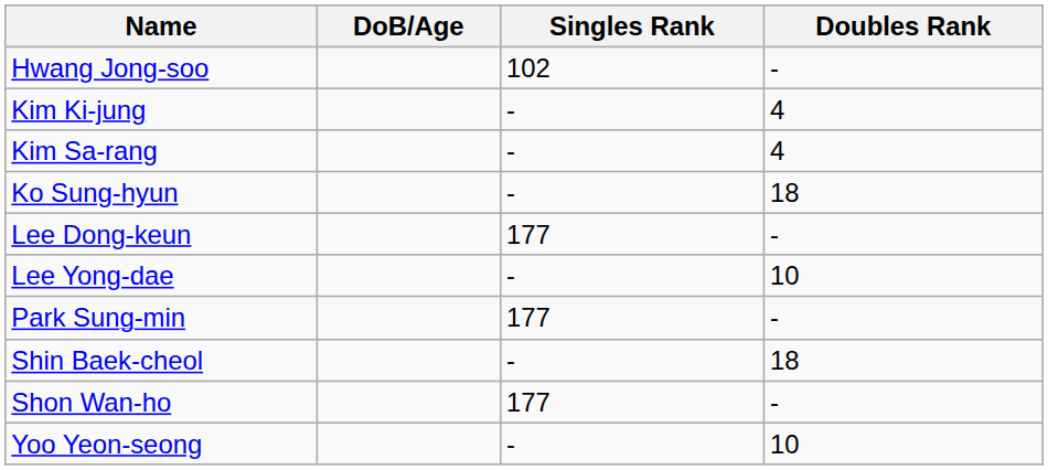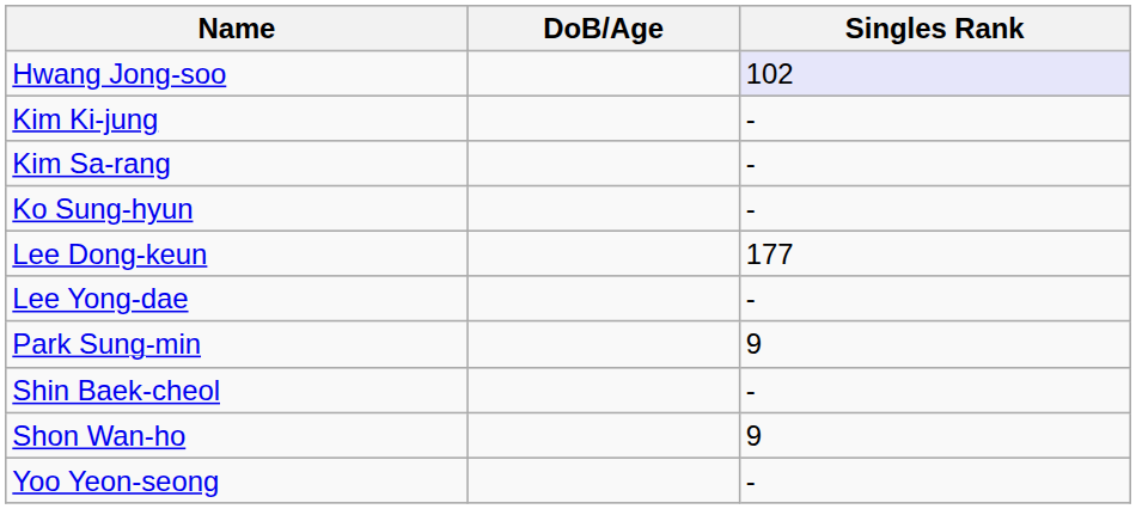- column: Doubles Rank | - | 4 | 4 | 18 | - | 10 | - | 18 | - | 10
Hwang Jong-soo | Singles Rank: no background -> lavender background
Park Sung-min | Singles Rank: 177 -> 9
Shon Wan-ho | Singles Rank: 177 -> 9
